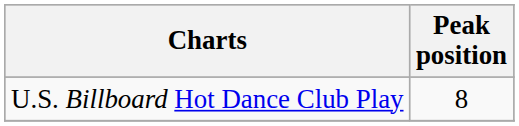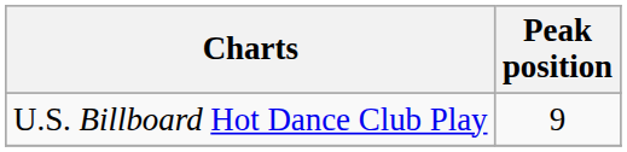U.S. Billboard Hot Dance Club Play | Peak position: 8 -> 9
